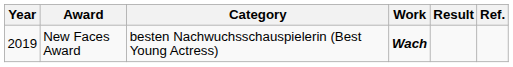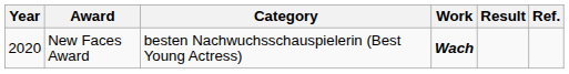New Faces Award | Year: 2019 -> 2020
